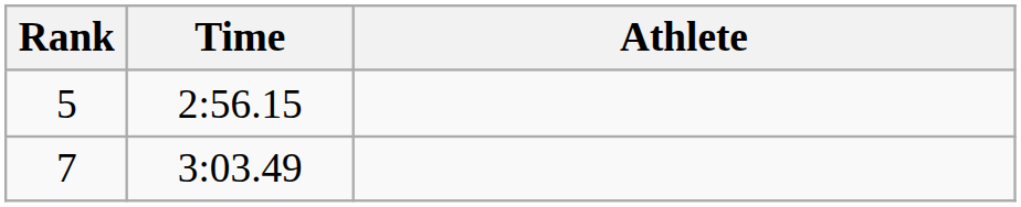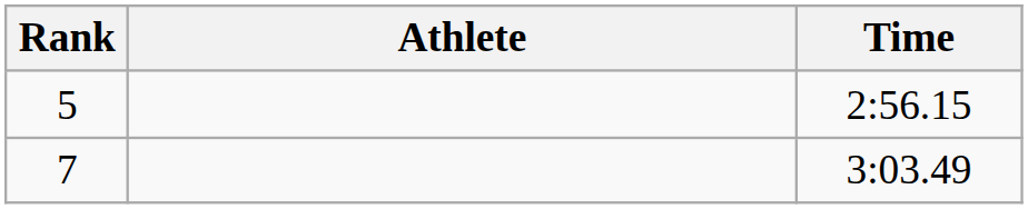columns swapped: Athlete <-> Time
